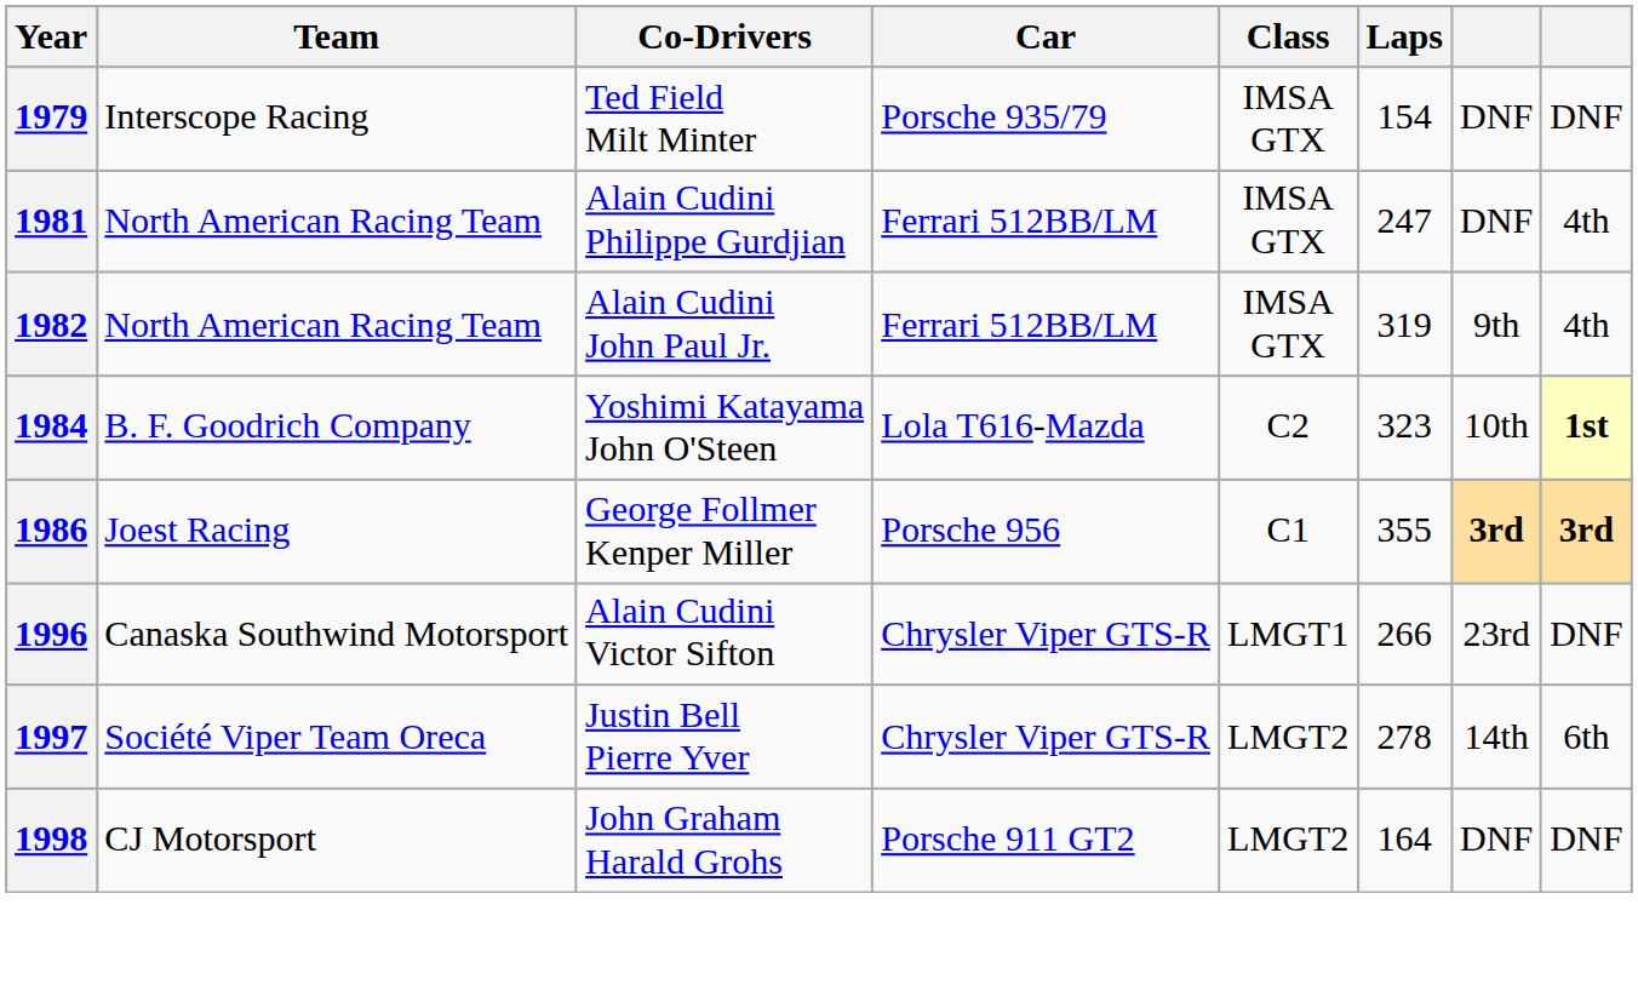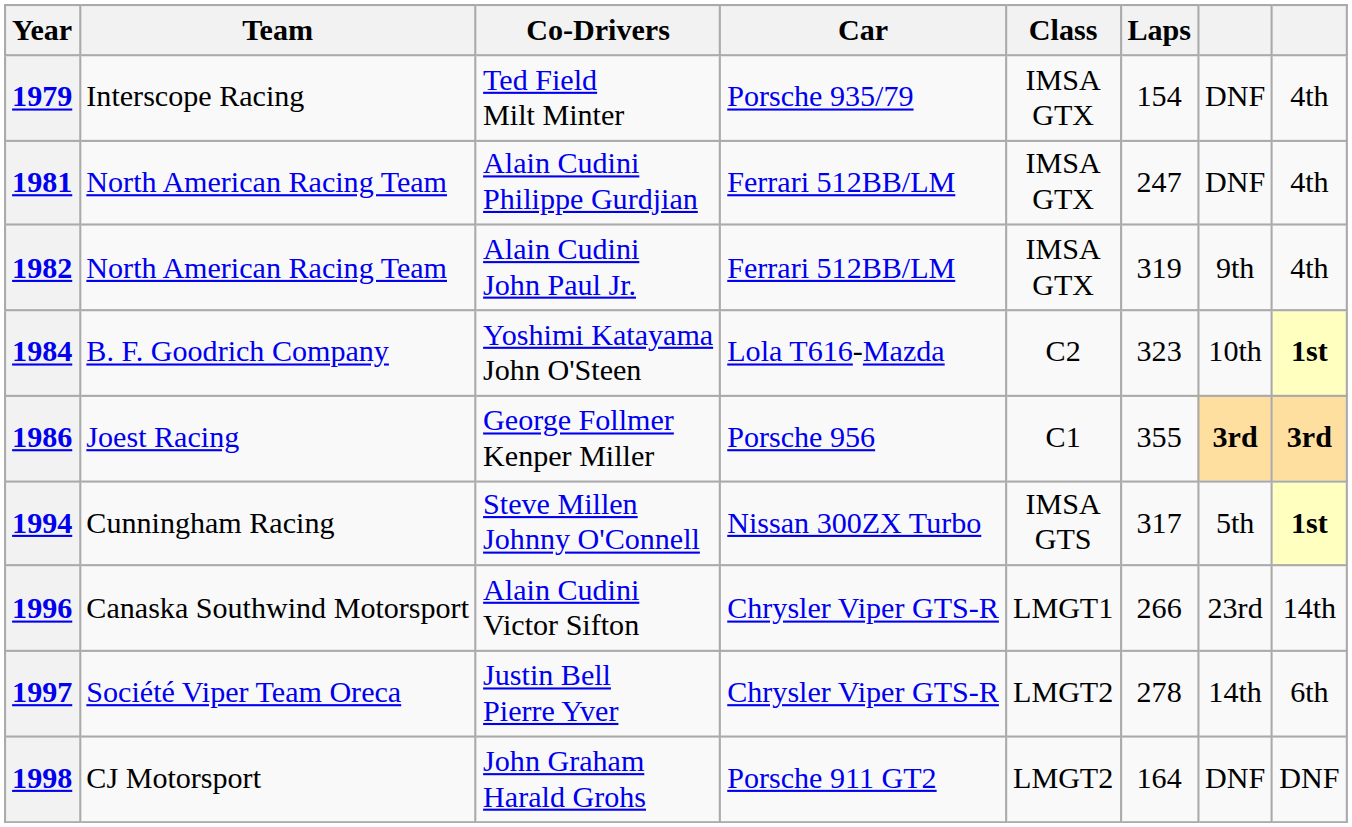1979 | column 8: DNF -> 4th
+ row: 1994 | Cunningham Racing | Steve Millen Johnny O'Connell | Nissan 300ZX Turbo | IMSA GTS | 317 | 5th | 1st
1996 | column 8: DNF -> 14th
